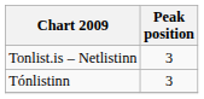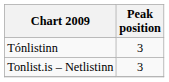rows swapped: Tónlistinn <-> Tonlist.is – Netlistinn
